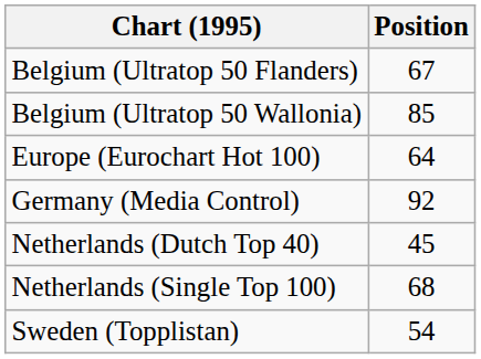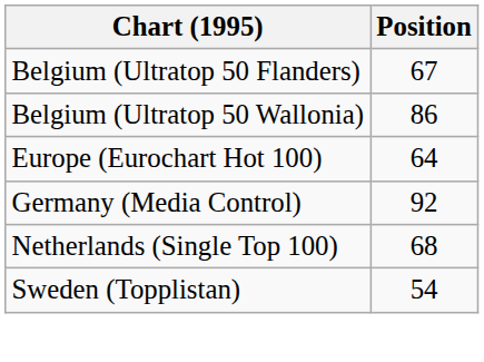Belgium (Ultratop 50 Wallonia) | Position: 85 -> 86
- row: Netherlands (Dutch Top 40) | 45
